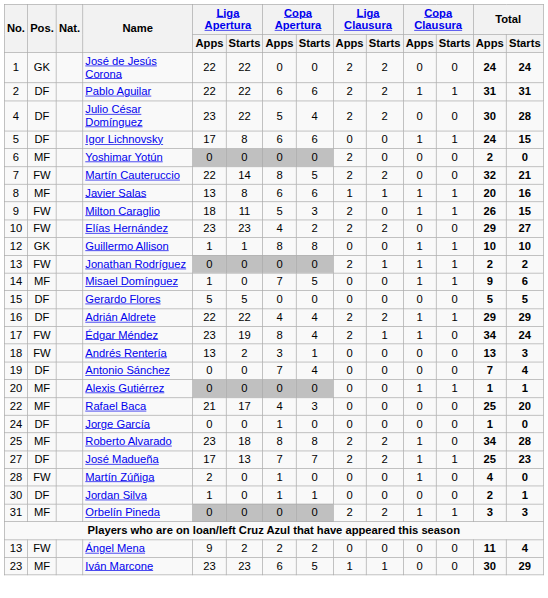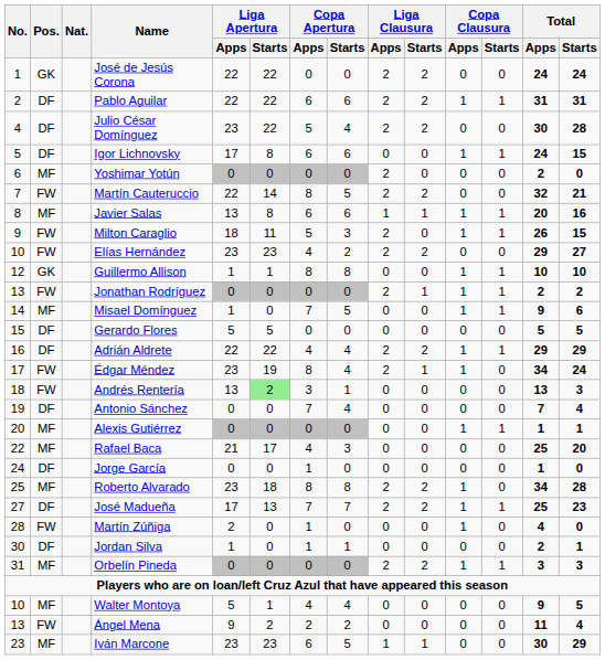Andrés Rentería | Liga Apertura / Starts: no background -> lightgreen background
+ row: 10 | MF | Walter Montoya | 5 | 1 | 4 | 4 | 0 | 0 | 0 | 0 | 9 | 5
